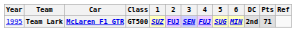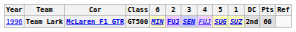columns swapped: 1 <-> 6
Team Lark | Year: 1995 -> 1996
Team Lark | 4: bold -> normal
Team Lark | Pts: 71 -> 60
